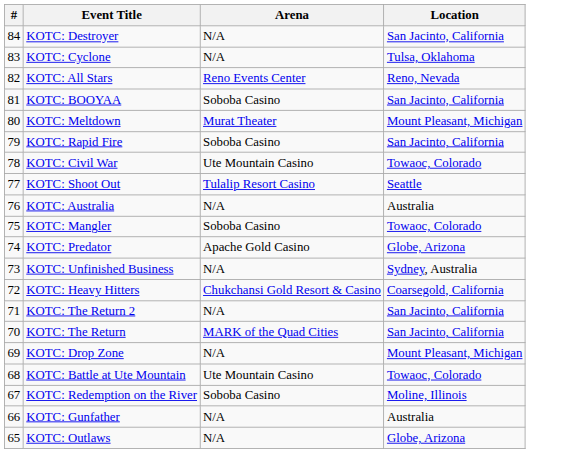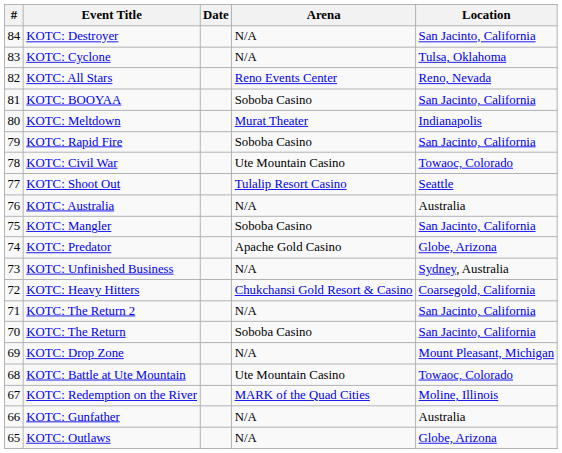+ column: Date
KOTC: Meltdown | Location: Mount Pleasant, Michigan -> Indianapolis
KOTC: Mangler | Location: Towaoc, Colorado -> San Jacinto, California
KOTC: The Return | Arena: MARK of the Quad Cities -> Soboba Casino
KOTC: Redemption on the River | Arena: Soboba Casino -> MARK of the Quad Cities
